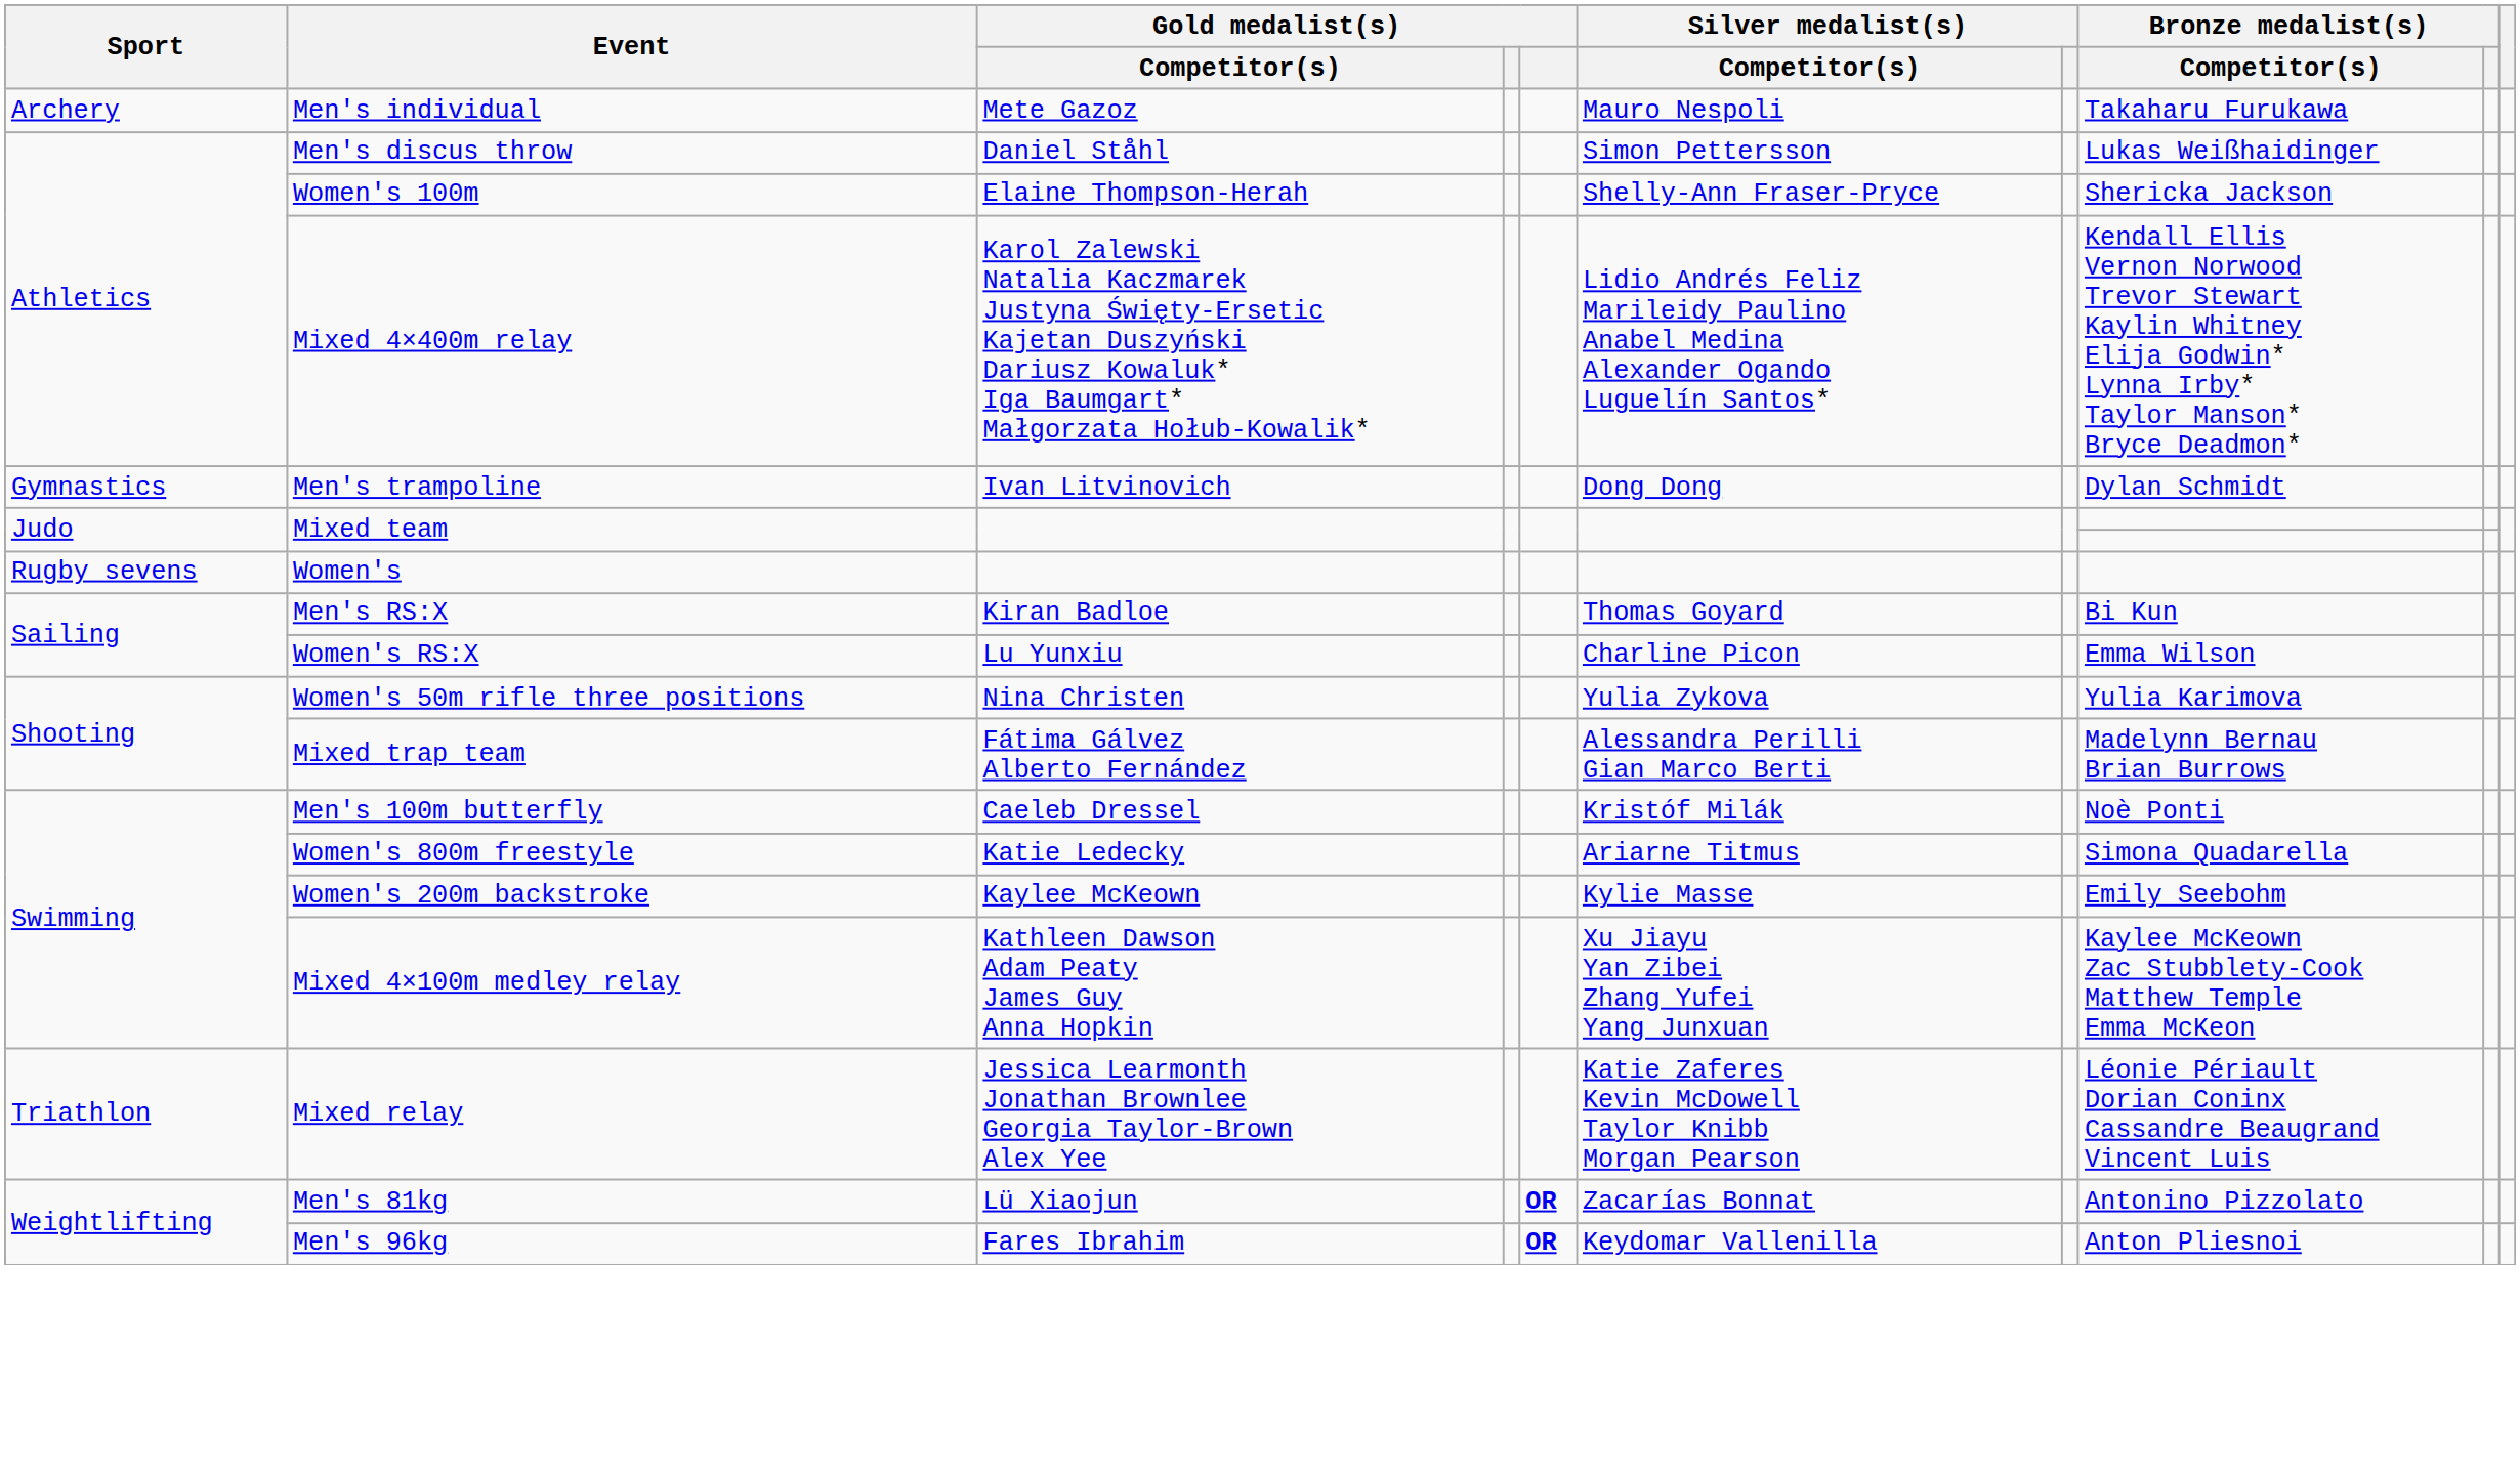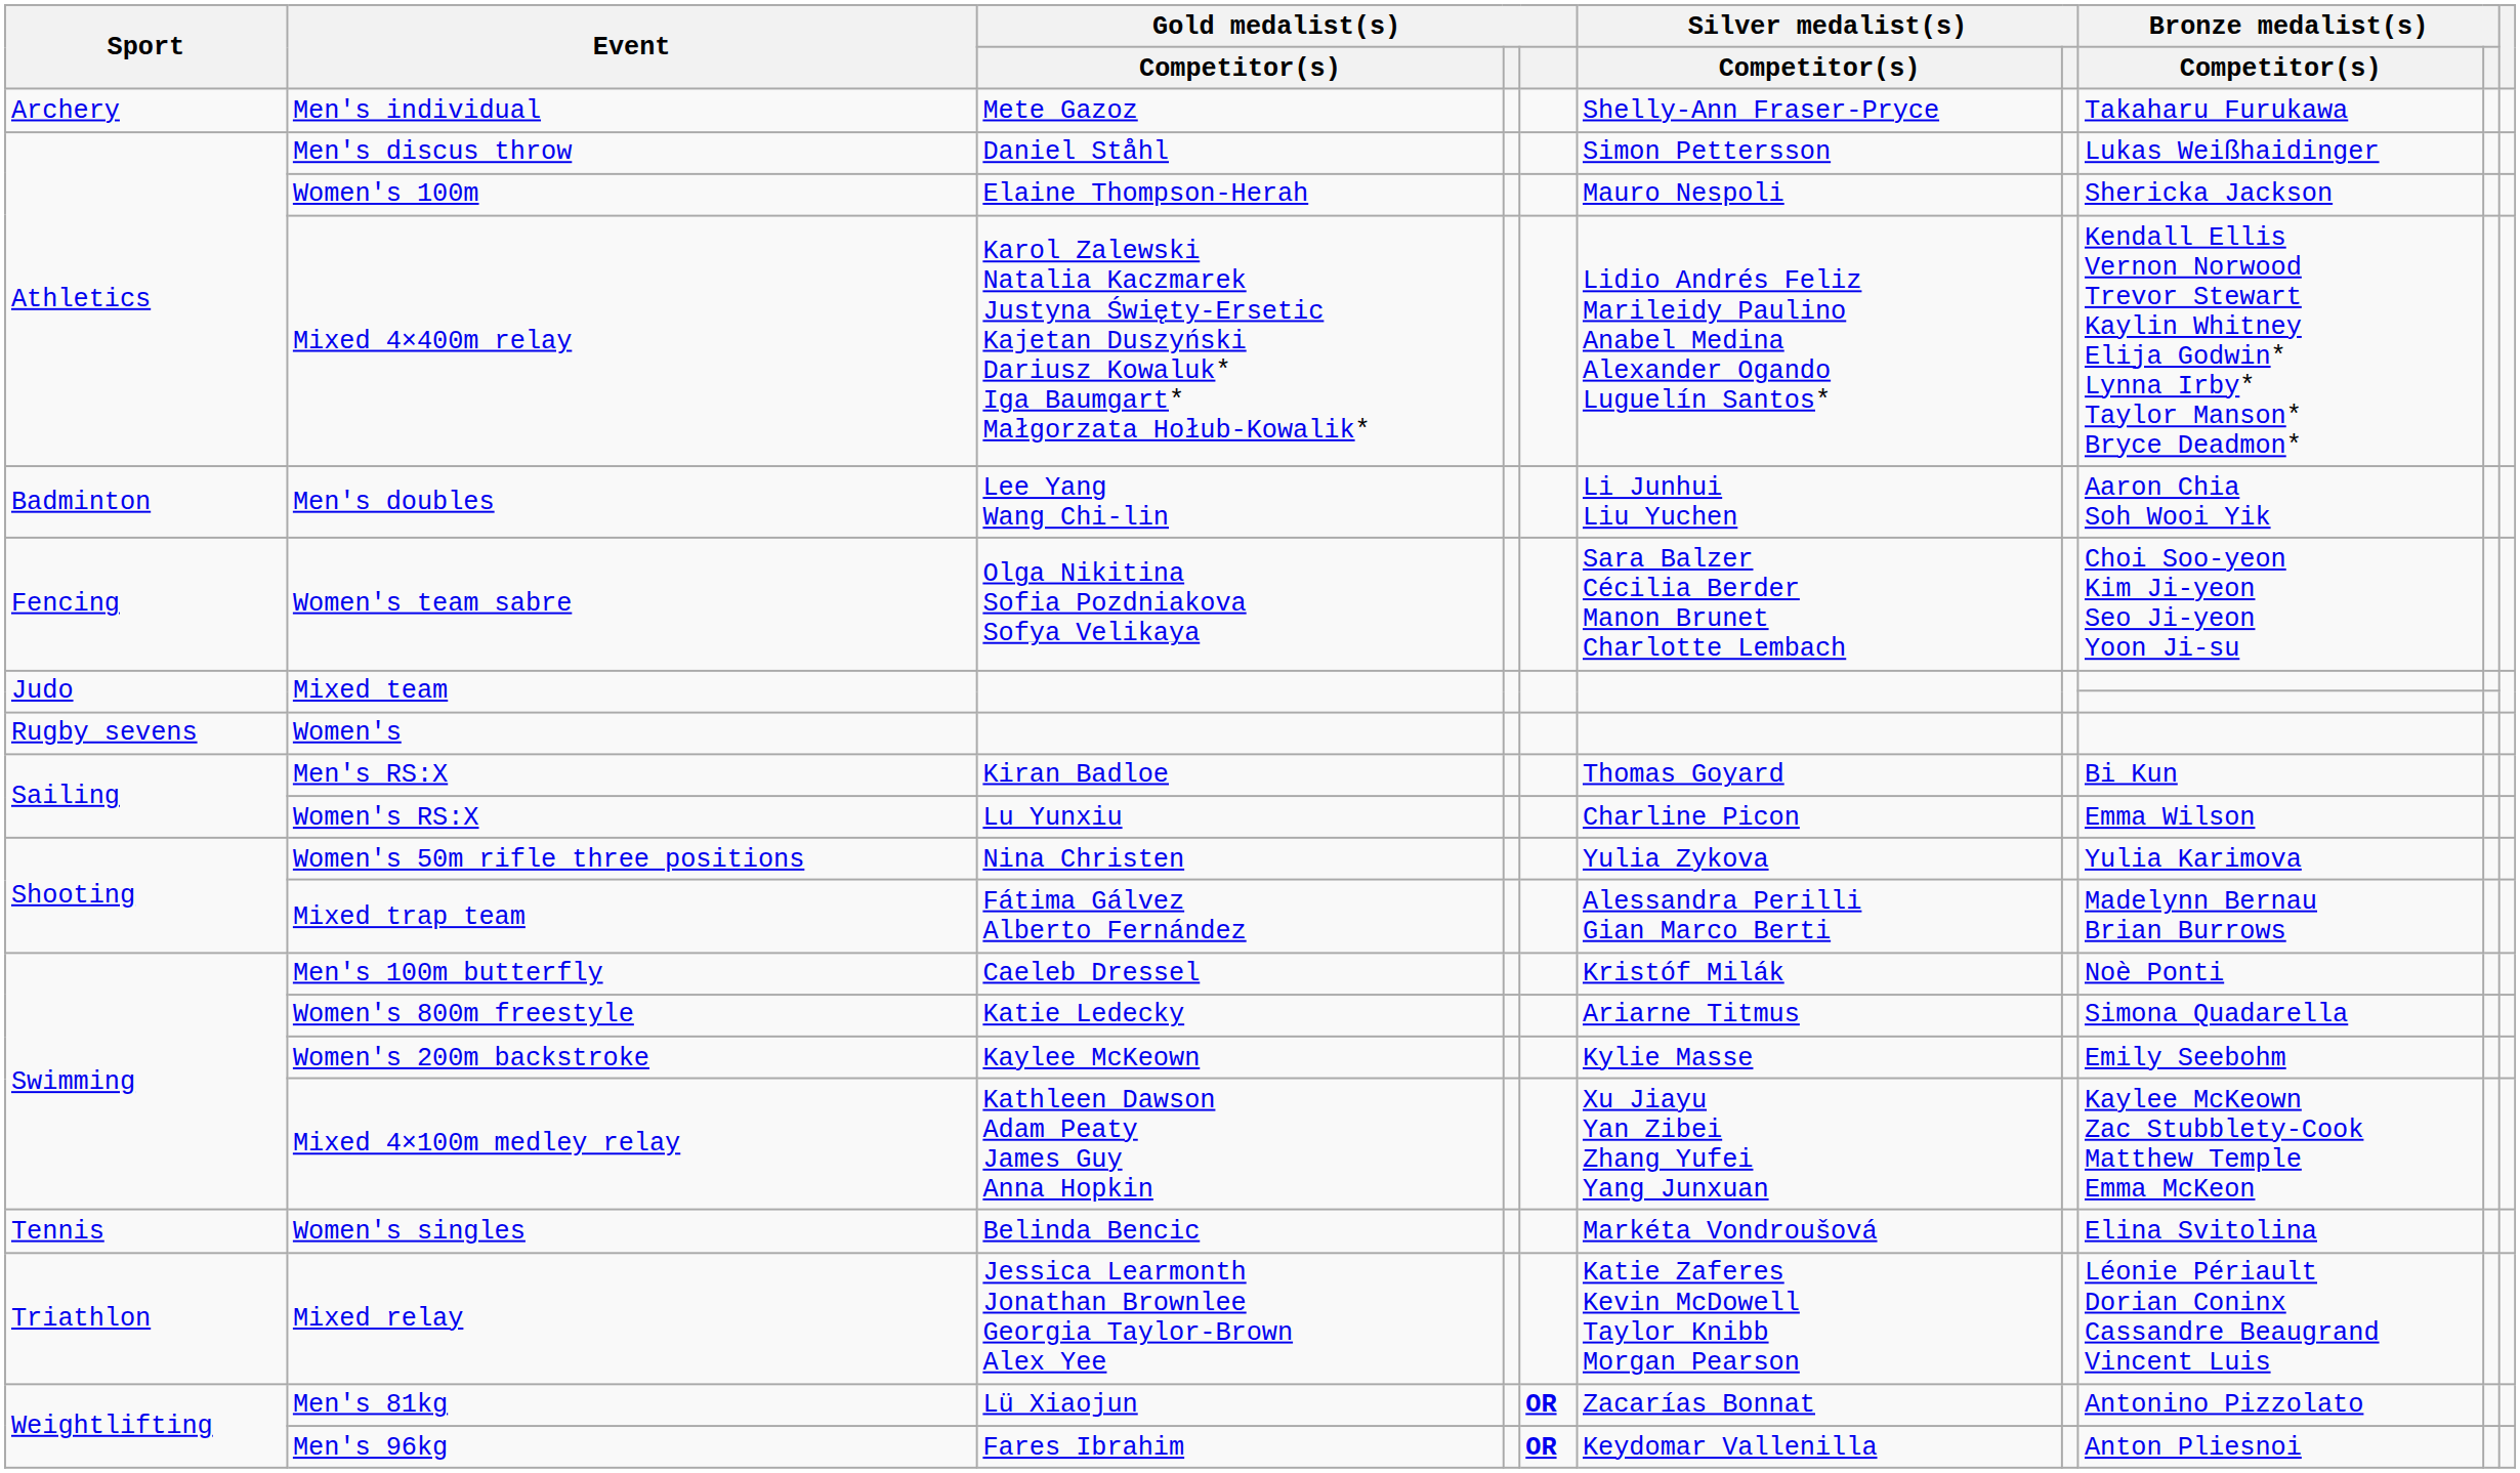Men's individual | Silver medalist(s) / Competitor(s): Mauro Nespoli -> Shelly-Ann Fraser-Pryce
Women's 100m | Silver medalist(s) / Competitor(s): Shelly-Ann Fraser-Pryce -> Mauro Nespoli
+ row: Badminton | Men's doubles | Lee Yang Wang Chi-lin | Li Junhui Liu Yuchen | Aaron Chia Soh Wooi Yik
+ row: Fencing | Women's team sabre | Olga Nikitina Sofia Pozdniakova Sofya Velikaya | Sara Balzer Cécilia Berder Manon Brunet Charlotte Lembach | Choi Soo-yeon Kim Ji-yeon Seo Ji-yeon Yoon Ji-su
- row: Gymnastics | Men's trampoline | Ivan Litvinovich | Dong Dong | Dylan Schmidt
+ row: Tennis | Women's singles | Belinda Bencic | Markéta Vondroušová | Elina Svitolina
